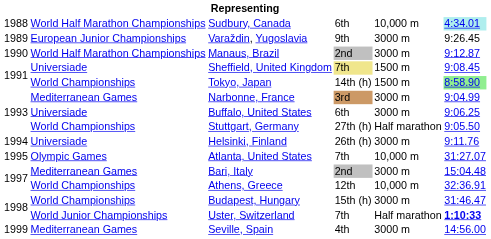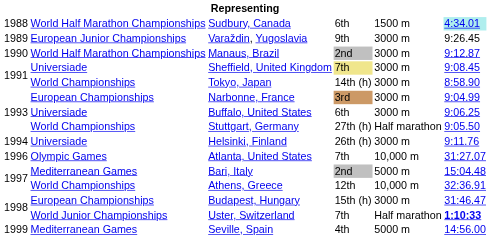Sudbury, Canada | column 5: 10,000 m -> 1500 m
Sheffield, United Kingdom | column 5: 1500 m -> 3000 m
Tokyo, Japan | column 5: 1500 m -> 3000 m
Tokyo, Japan | column 6: lightgreen background -> no background
Narbonne, France | column 2: Mediterranean Games -> European Championships
Atlanta, United States | column 1: 1995 -> 1996
Bari, Italy | column 5: 3000 m -> 5000 m
Budapest, Hungary | column 2: World Championships -> European Championships
Seville, Spain | column 5: 3000 m -> 5000 m
